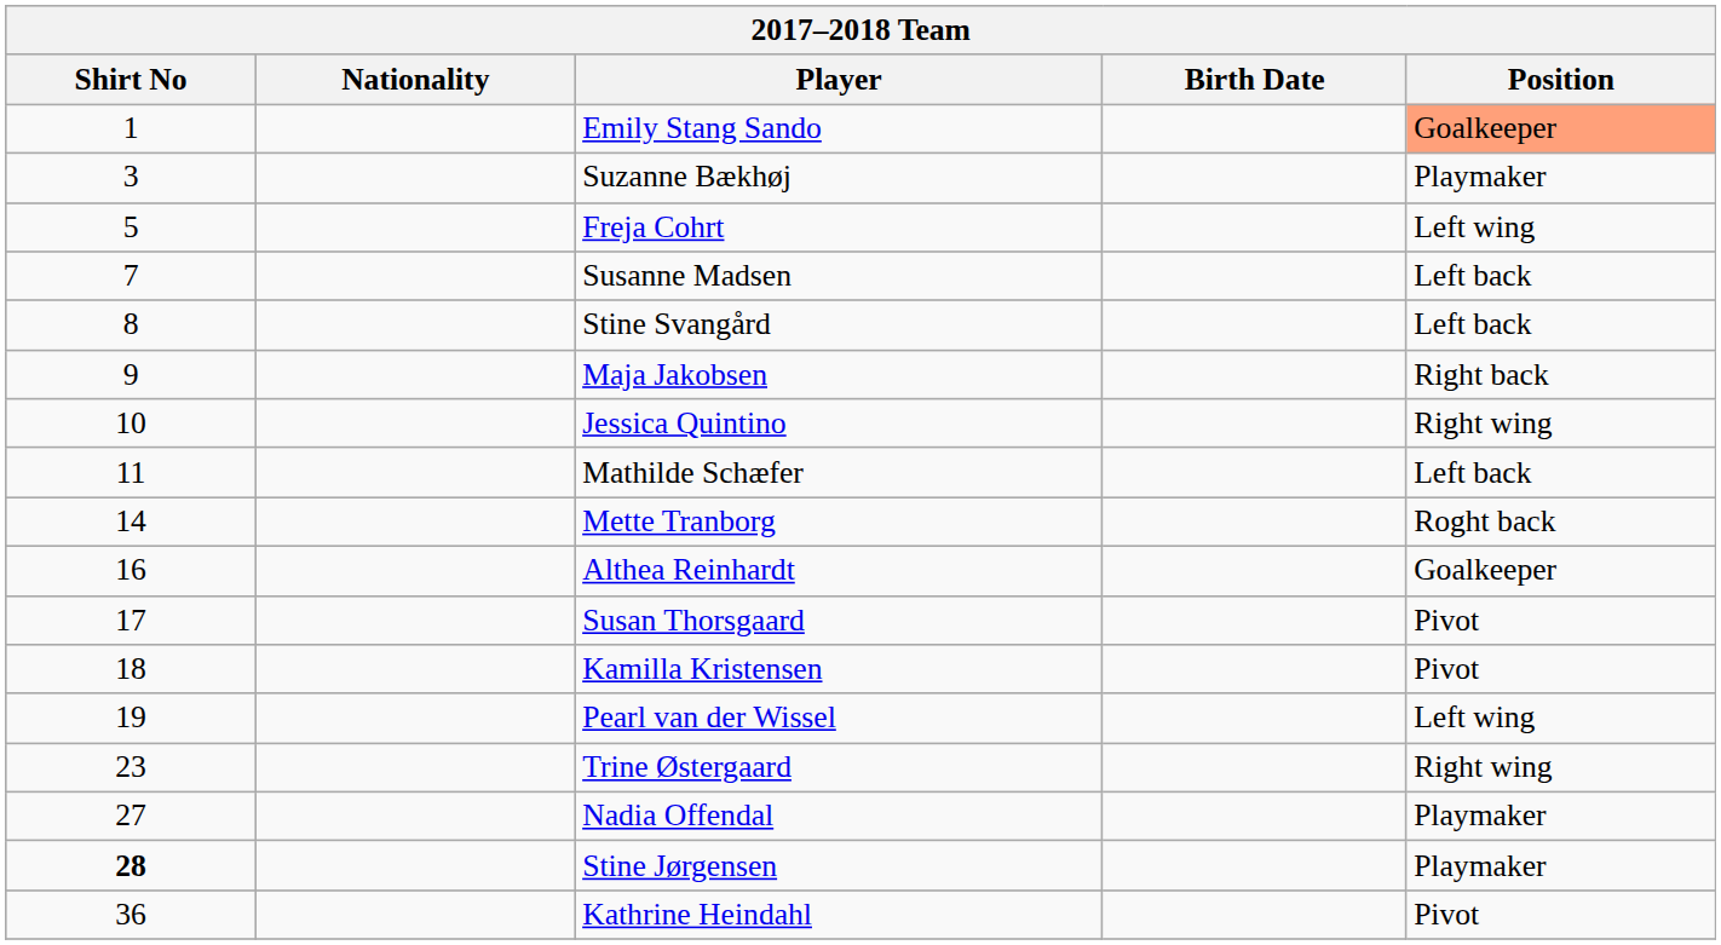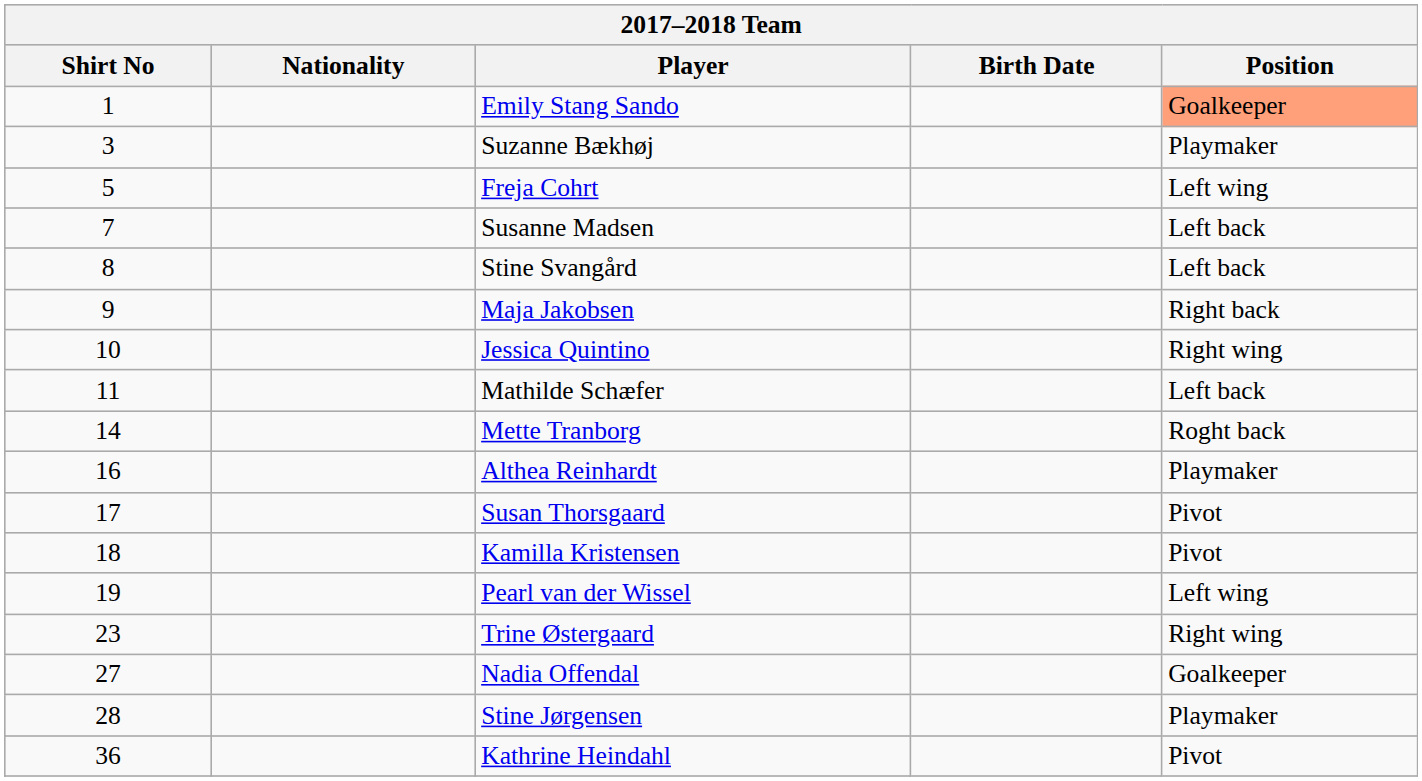Althea Reinhardt | Position: Goalkeeper -> Playmaker
Nadia Offendal | Position: Playmaker -> Goalkeeper
Stine Jørgensen | Shirt No: bold -> normal
